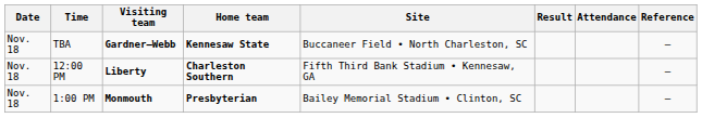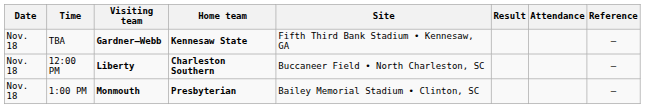TBA | Site: Buccaneer Field • North Charleston, SC -> Fifth Third Bank Stadium • Kennesaw, GA
12:00 PM | Site: Fifth Third Bank Stadium • Kennesaw, GA -> Buccaneer Field • North Charleston, SC
